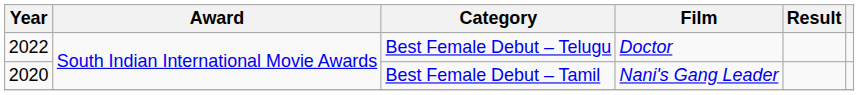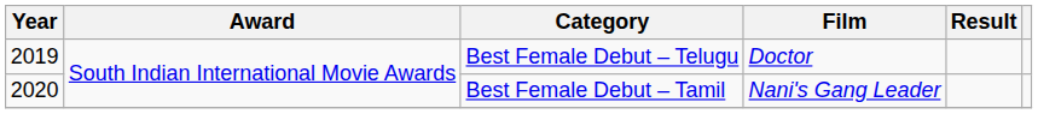Best Female Debut – Telugu | Year: 2022 -> 2019
